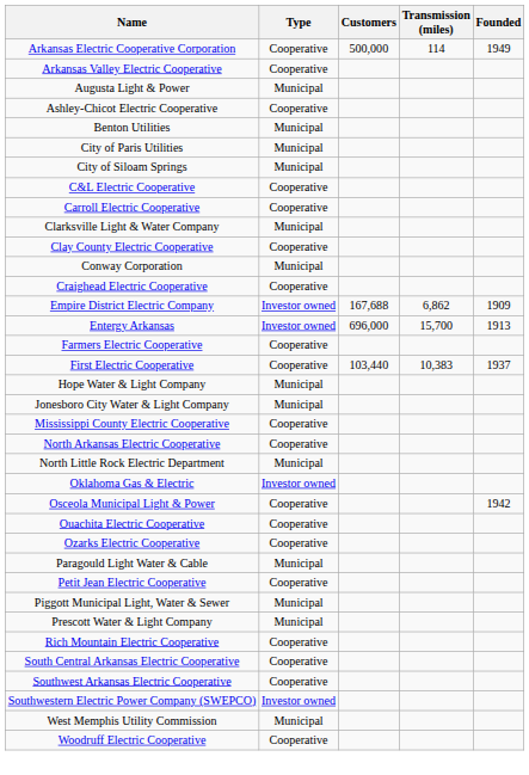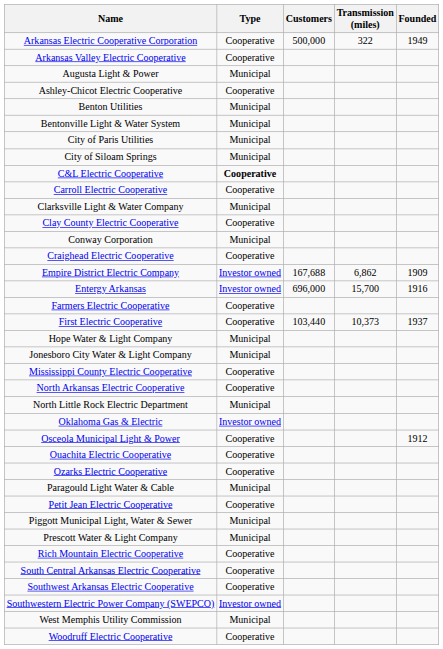Arkansas Electric Cooperative Corporation | Transmission (miles): 114 -> 322
+ row: Bentonville Light & Water System | Municipal
C&L Electric Cooperative | Type: normal -> bold
Entergy Arkansas | Founded: 1913 -> 1916
First Electric Cooperative | Transmission (miles): 10,383 -> 10,373
Osceola Municipal Light & Power | Founded: 1942 -> 1912
